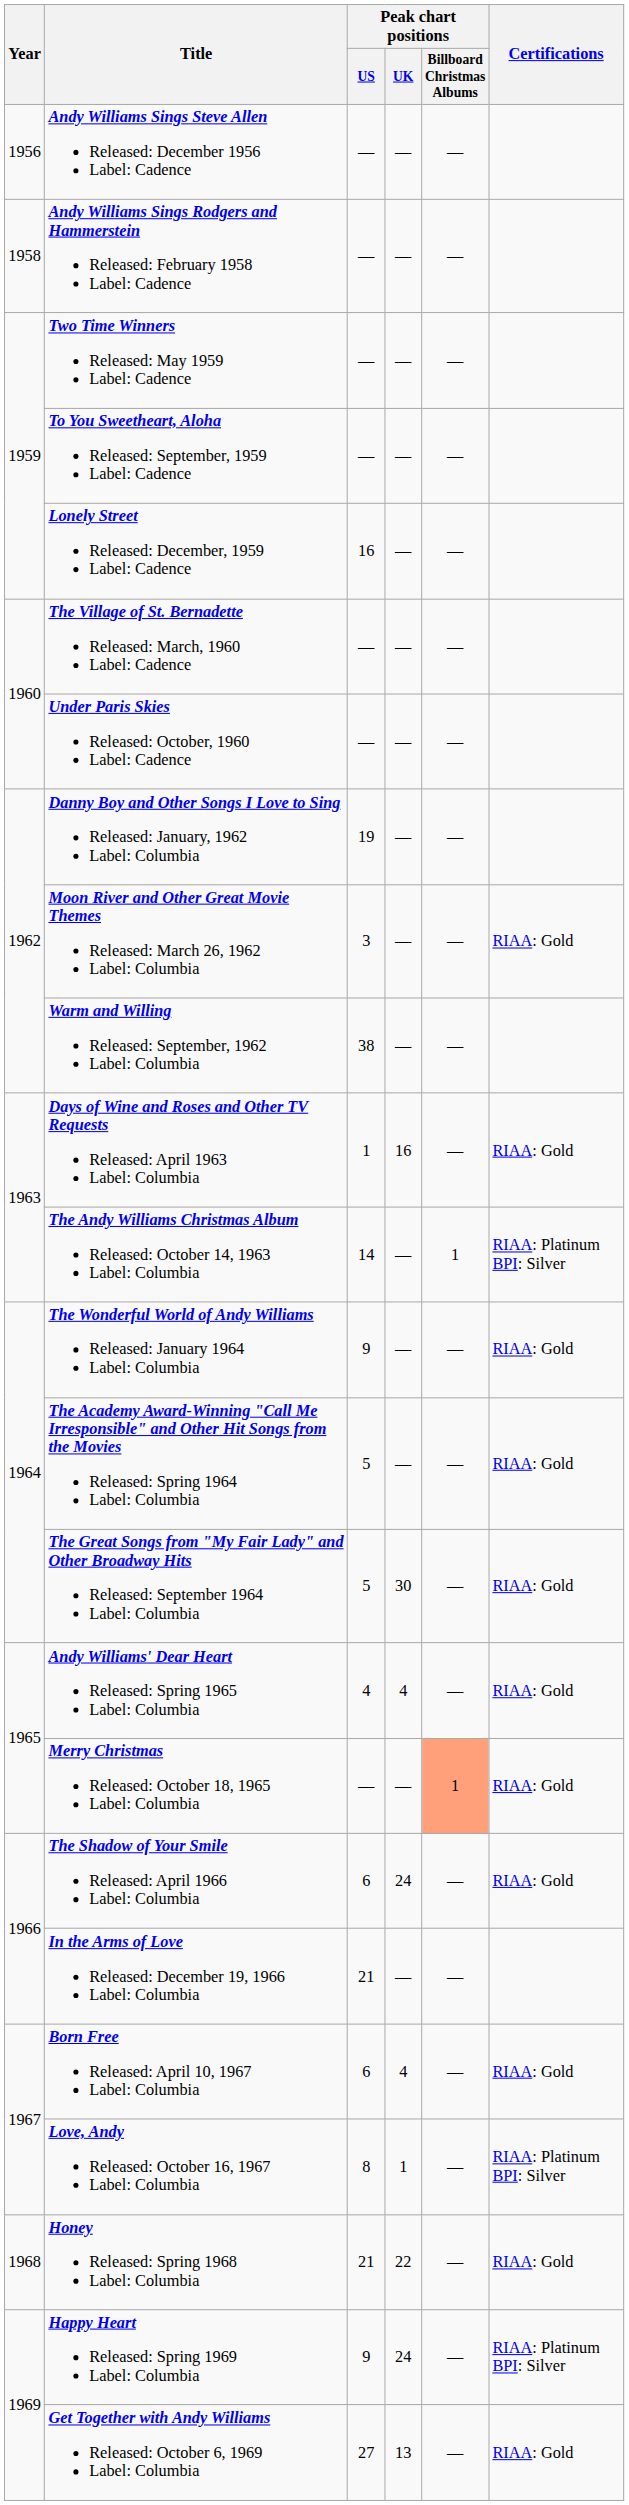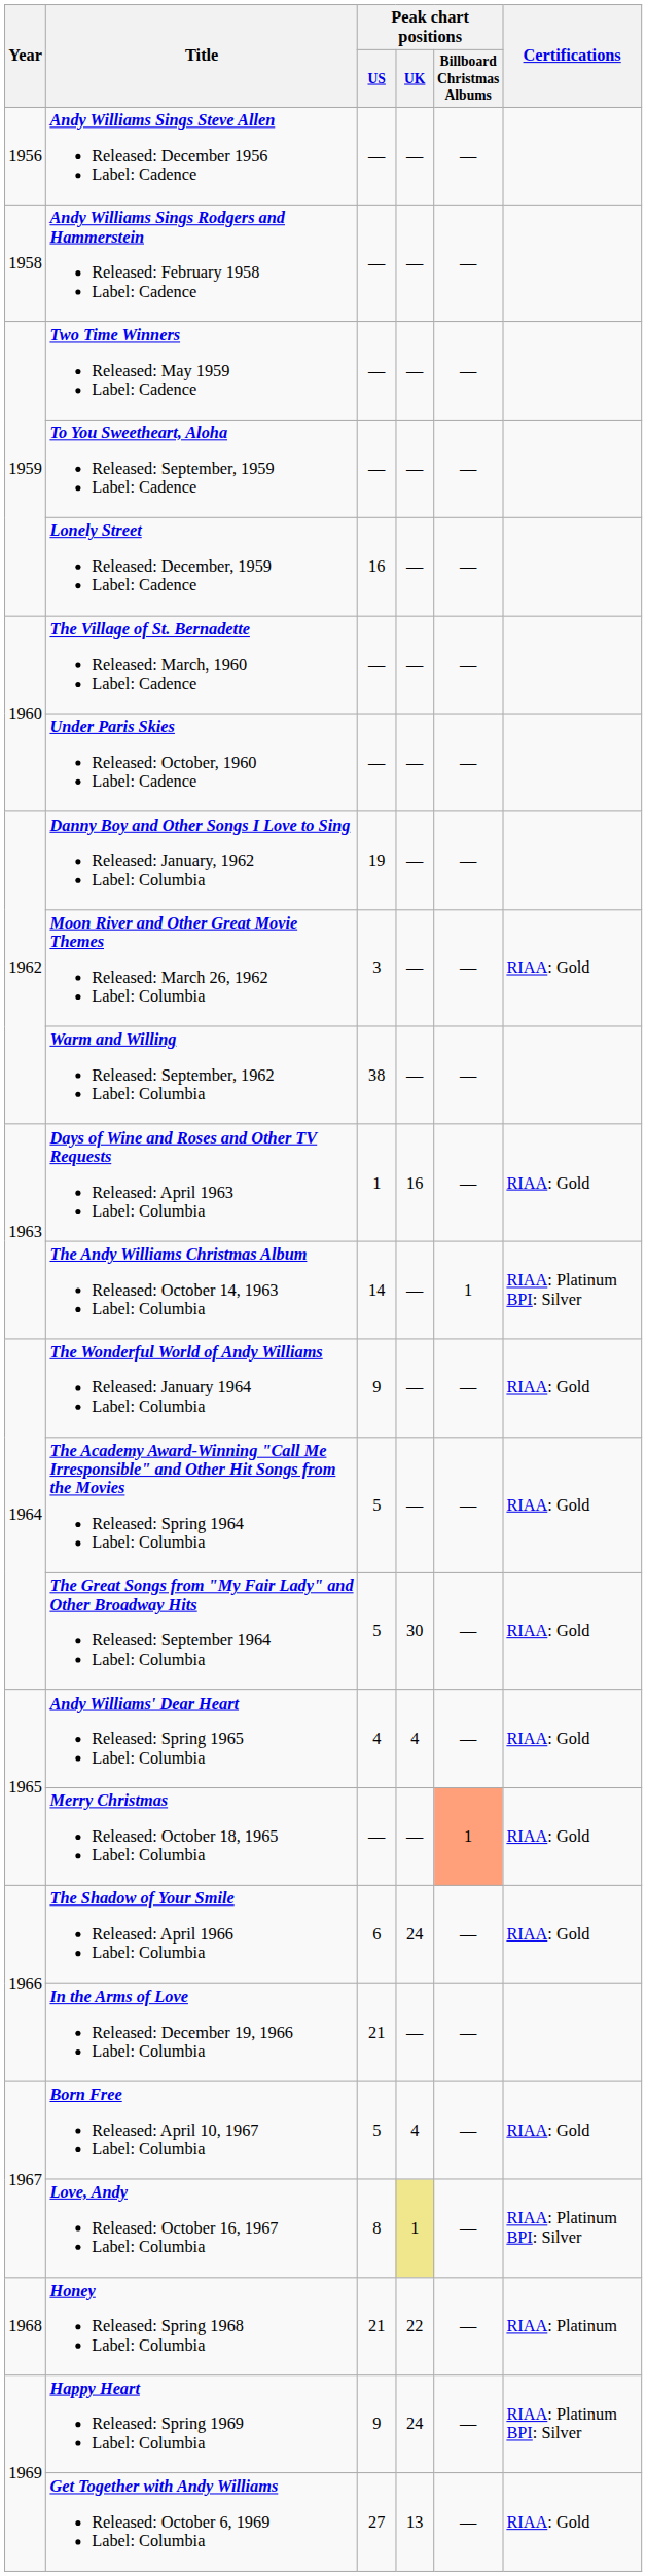Born Free Released: April 10, 1967 Label: Columbia | Peak chart positions / US: 6 -> 5
Love, Andy Released: October 16, 1967 Label: Columbia | Peak chart positions / UK: no background -> khaki background
Honey Released: Spring 1968 Label: Columbia | Certifications: RIAA: Gold -> RIAA: Platinum
